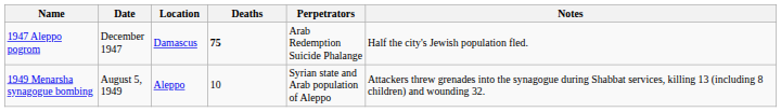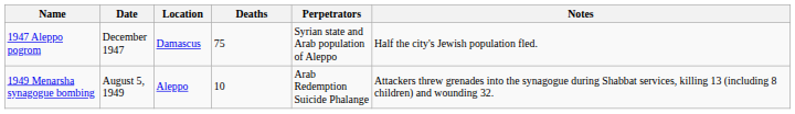1947 Aleppo pogrom | Deaths: bold -> normal
1947 Aleppo pogrom | Perpetrators: Arab Redemption Suicide Phalange -> Syrian state and Arab population of Aleppo
1949 Menarsha synagogue bombing | Perpetrators: Syrian state and Arab population of Aleppo -> Arab Redemption Suicide Phalange
